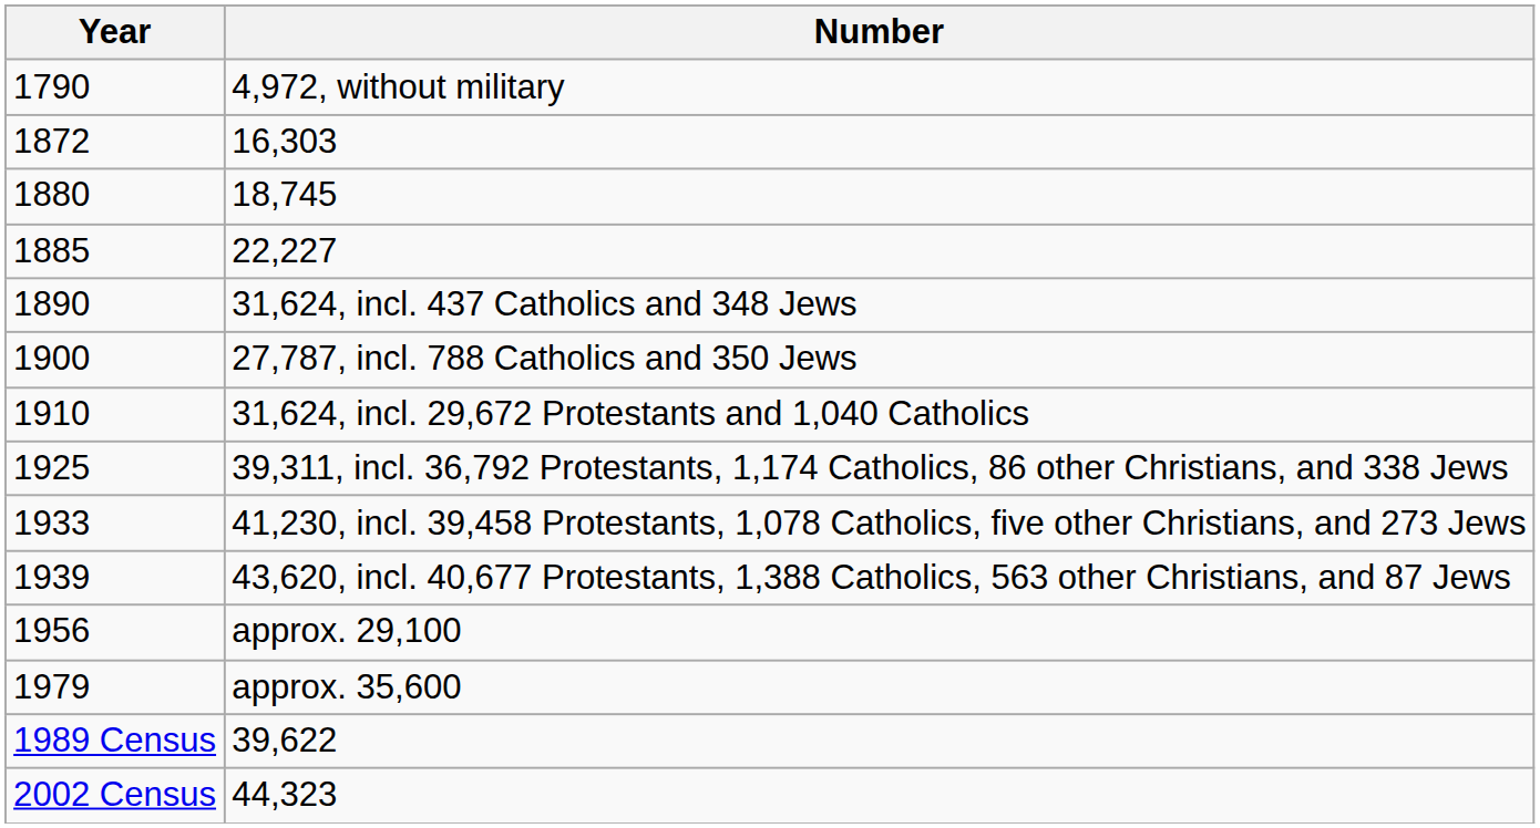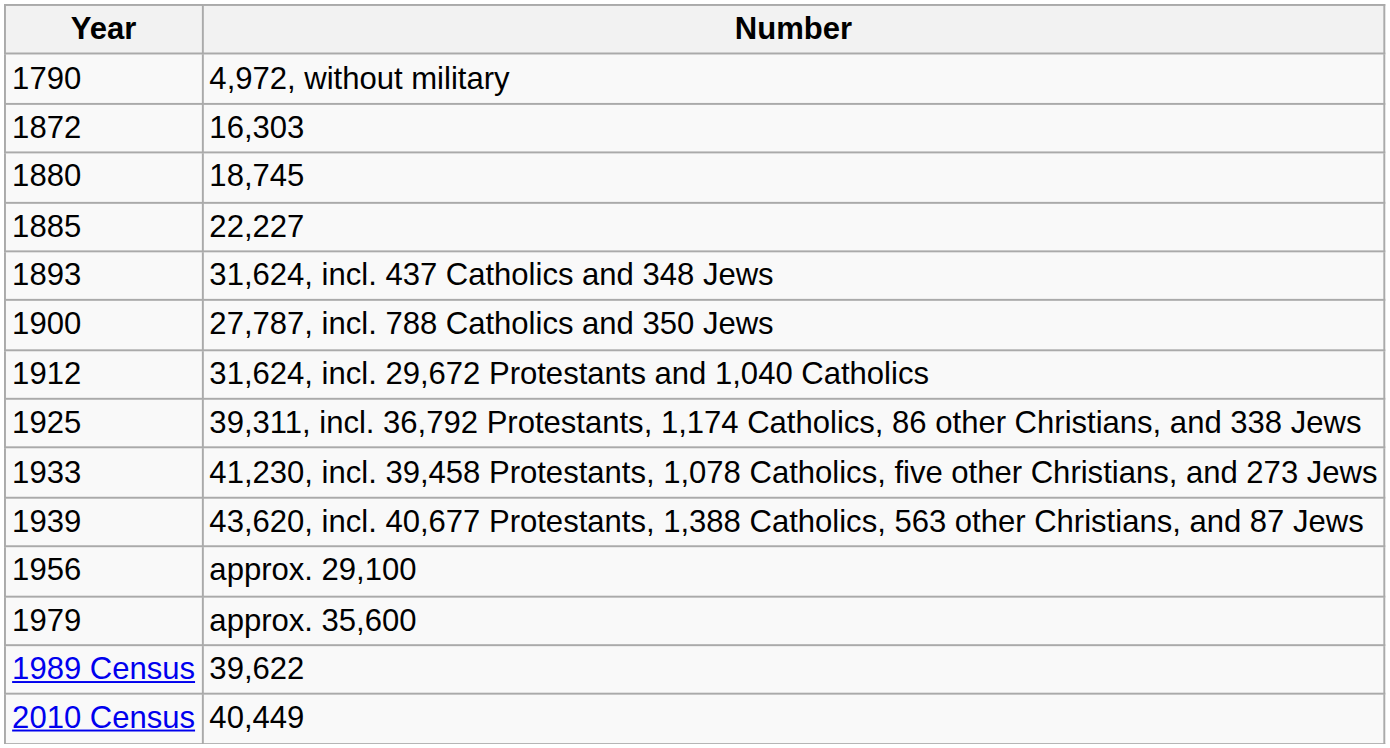31,624, incl. 437 Catholics and 348 Jews | Year: 1890 -> 1893
31,624, incl. 29,672 Protestants and 1,040 Catholics | Year: 1910 -> 1912
- row: 2002 Census | 44,323
+ row: 2010 Census | 40,449
